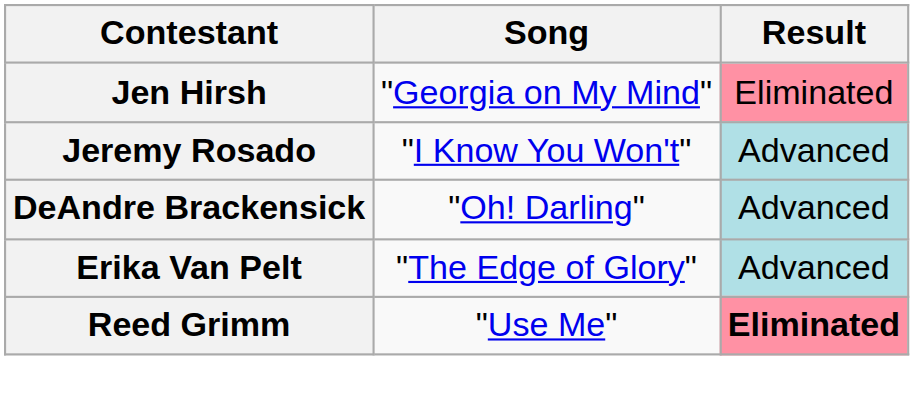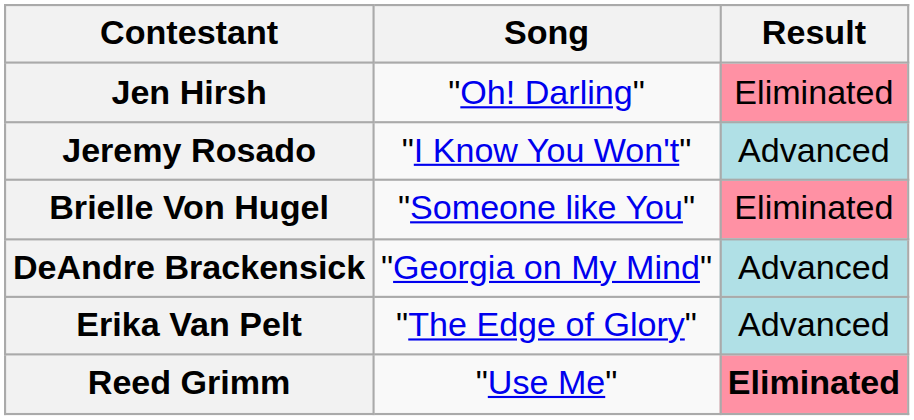Jen Hirsh | Song: "Georgia on My Mind" -> "Oh! Darling"
+ row: Brielle Von Hugel | "Someone like You" | Eliminated
DeAndre Brackensick | Song: "Oh! Darling" -> "Georgia on My Mind"
